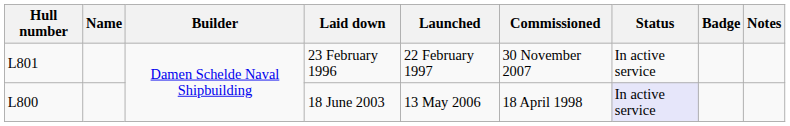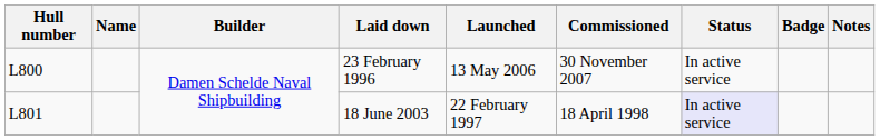23 February 1996 | Hull number: L801 -> L800
23 February 1996 | Launched: 22 February 1997 -> 13 May 2006
18 June 2003 | Hull number: L800 -> L801
18 June 2003 | Launched: 13 May 2006 -> 22 February 1997
